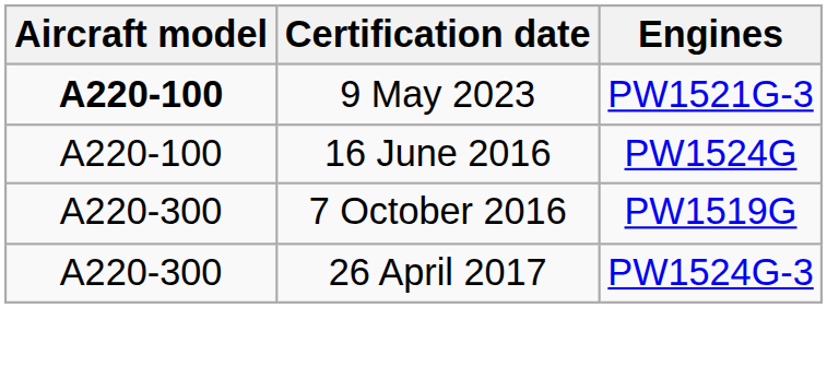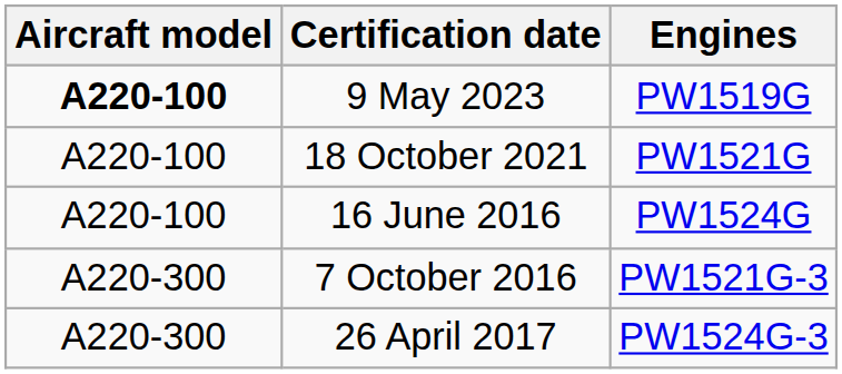9 May 2023 | Engines: PW1521G-3 -> PW1519G
+ row: A220-100 | 18 October 2021 | PW1521G
7 October 2016 | Engines: PW1519G -> PW1521G-3
